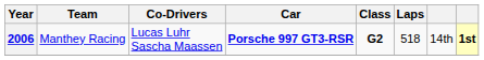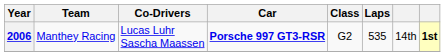2006 | Class: bold -> normal
2006 | Laps: 518 -> 535
